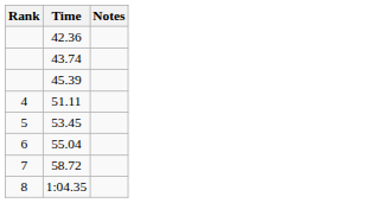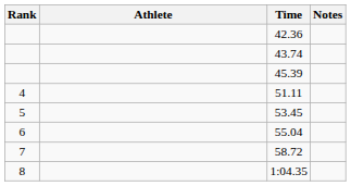+ column: Athlete
